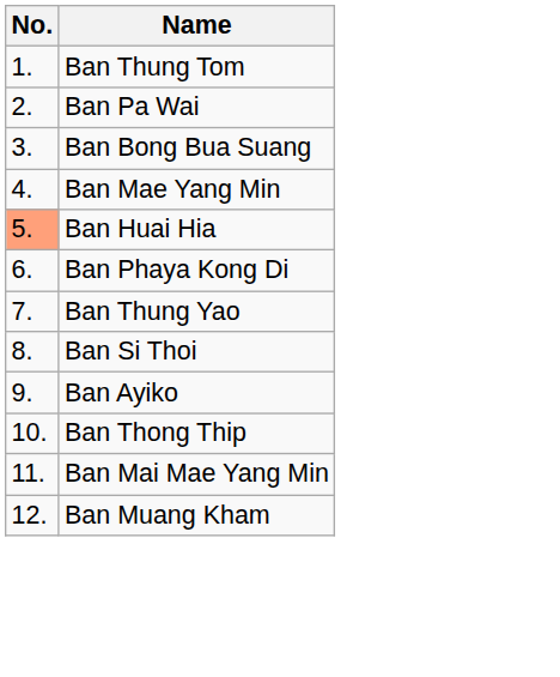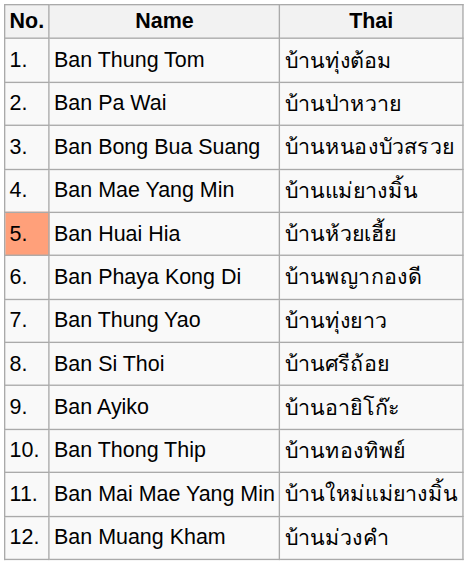+ column: Thai | บ้านทุ่งต้อม | บ้านป่าหวาย | บ้านหนองบัวสรวย | บ้านแม่ยางมิ้น | บ้านห้วยเฮี้ย | บ้านพญากองดี | บ้านทุ่งยาว | บ้านศรีถ้อย | บ้านอายิโก๊ะ | บ้านทองทิพย์ | บ้านใหม่แม่ยางมิ้น | บ้านม่วงคำ
